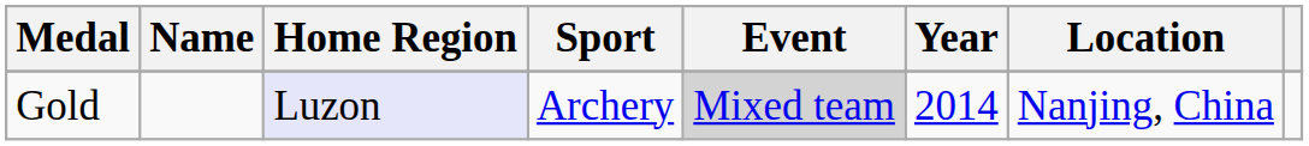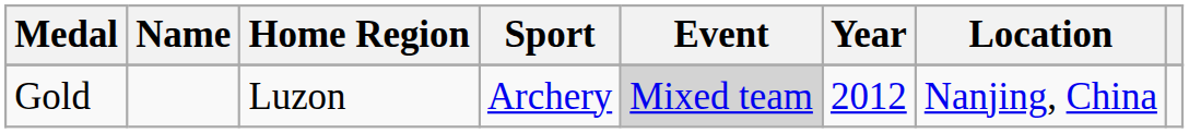Gold | Home Region: lavender background -> no background
Gold | Year: 2014 -> 2012
